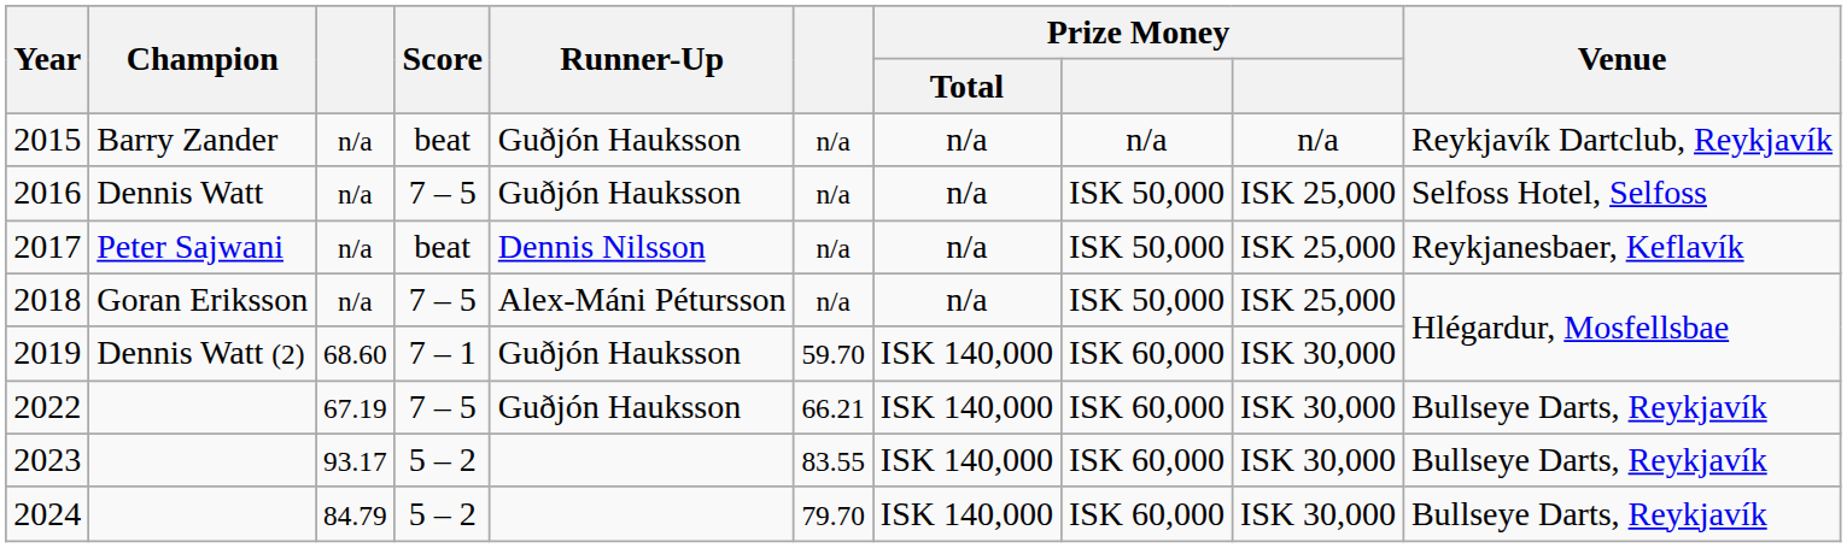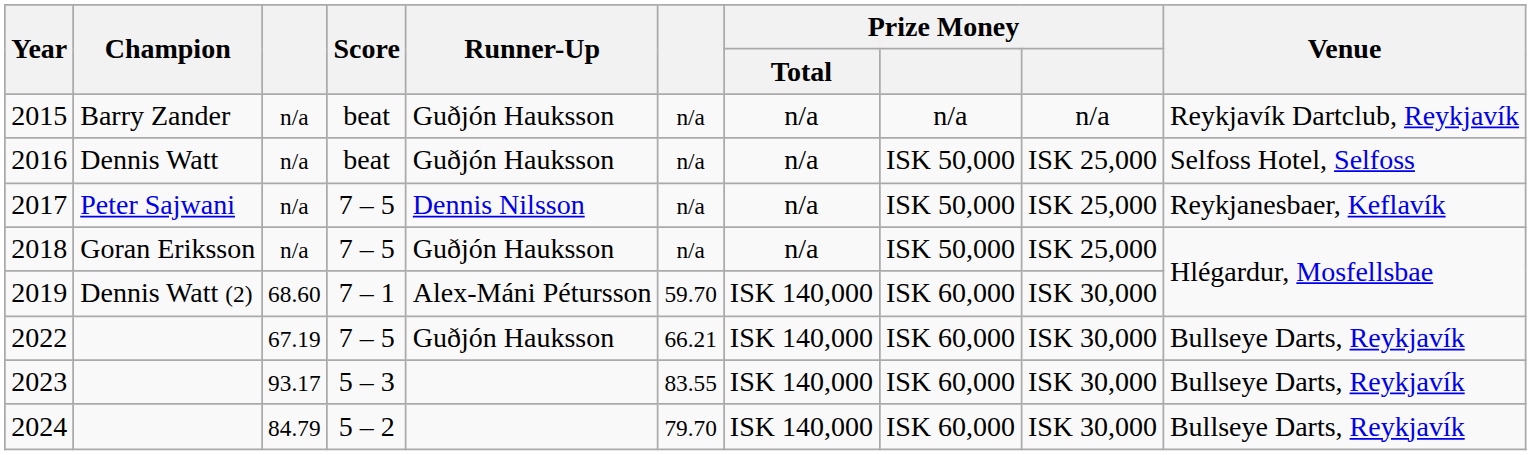2016 | Score: 7 – 5 -> beat
2017 | Score: beat -> 7 – 5
2018 | Runner-Up: Alex-Máni Pétursson -> Guðjón Hauksson
2019 | Runner-Up: Guðjón Hauksson -> Alex-Máni Pétursson
2023 | Score: 5 – 2 -> 5 – 3
